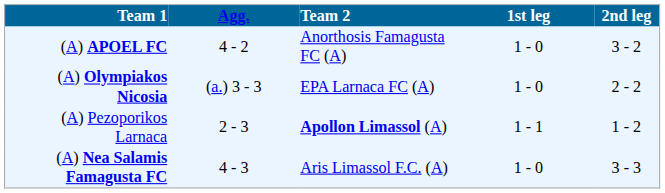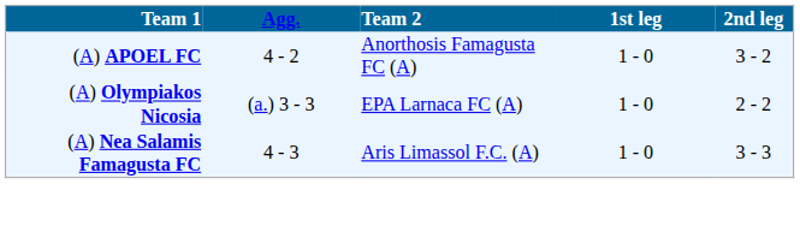- row: (A) Pezoporikos Larnaca | 2 - 3 | Apollon Limassol (A) | 1 - 1 | 1 - 2
